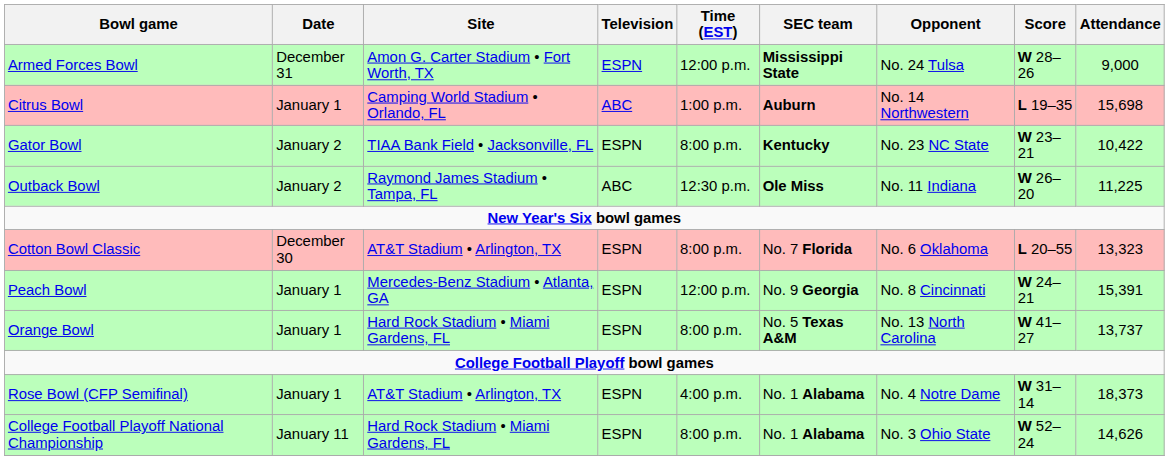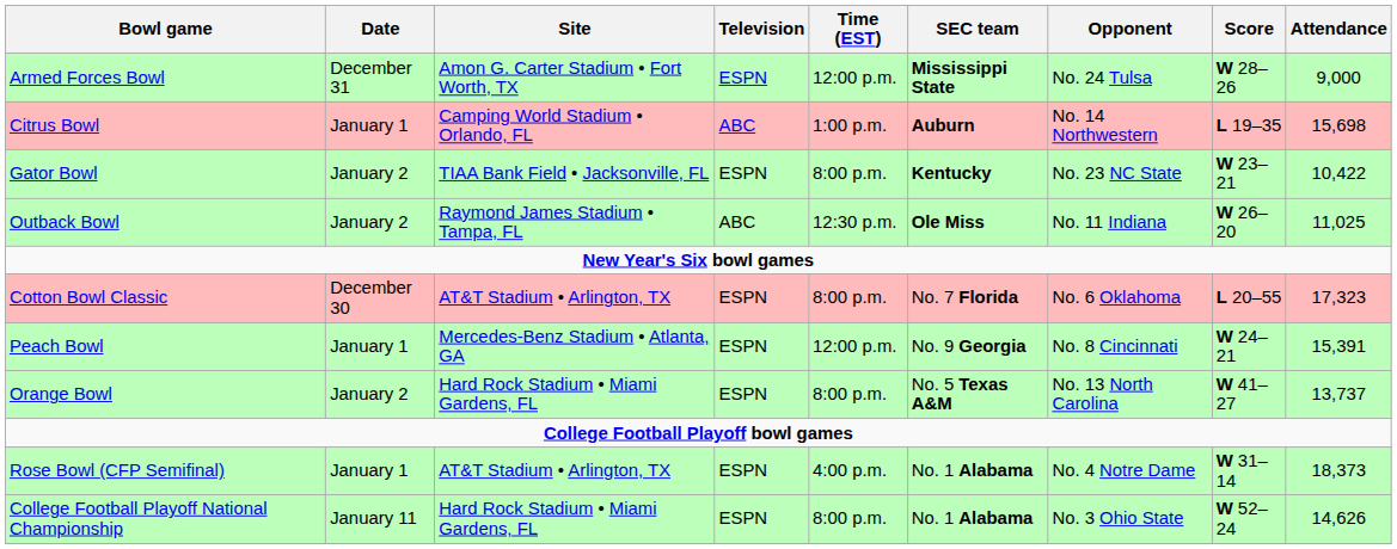Outback Bowl | Attendance: 11,225 -> 11,025
Cotton Bowl Classic | Attendance: 13,323 -> 17,323
Orange Bowl | Date: January 1 -> January 2
